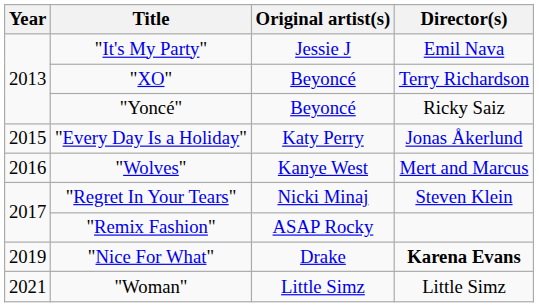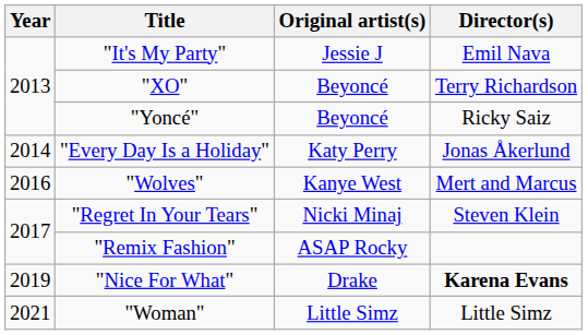"Every Day Is a Holiday" | Year: 2015 -> 2014
